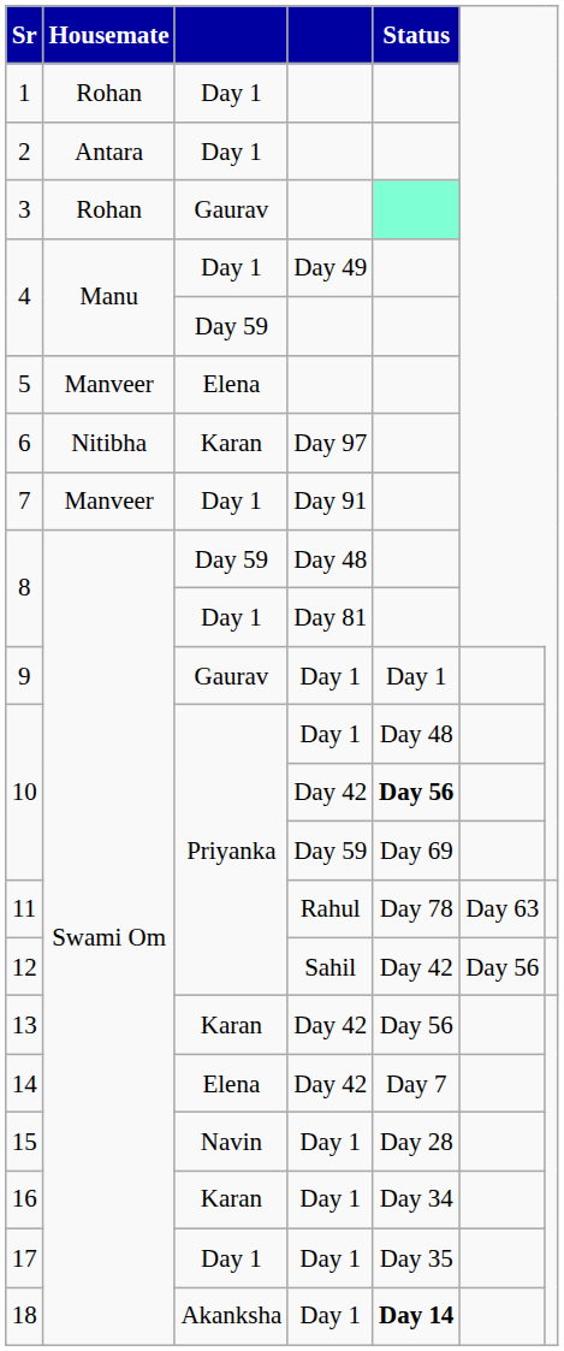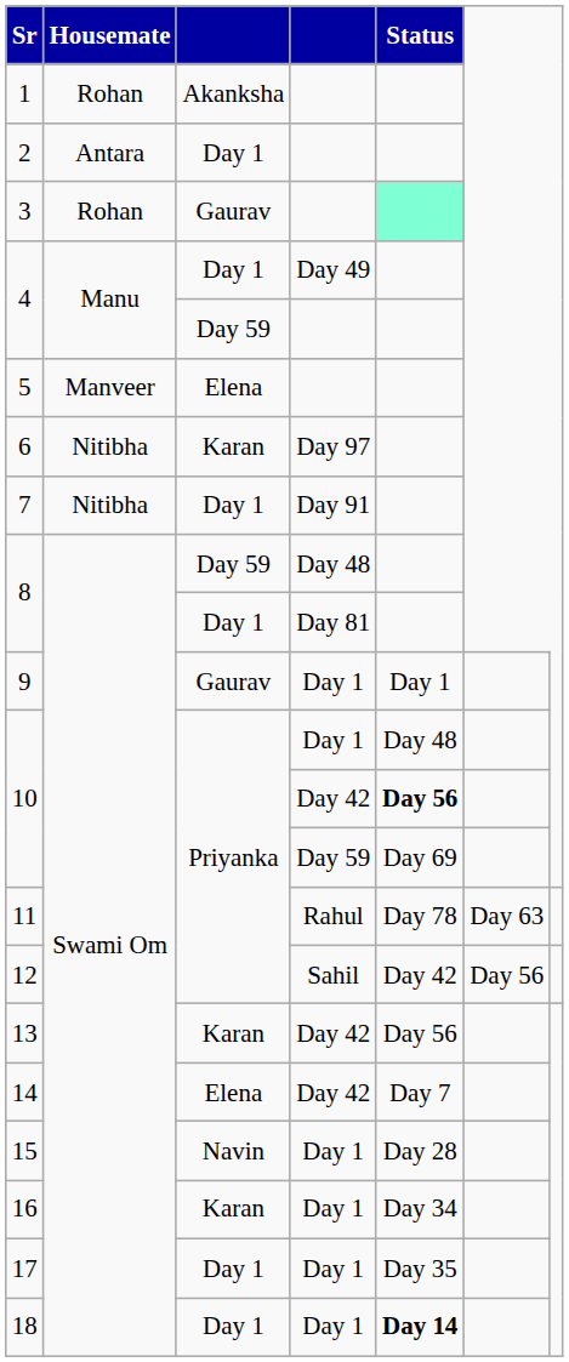1 | column 3: Day 1 -> Akanksha
7 | Housemate: Manveer -> Nitibha
18 | column 3: Akanksha -> Day 1
